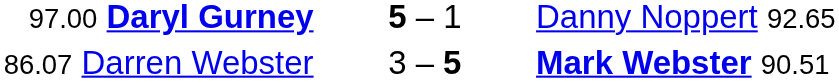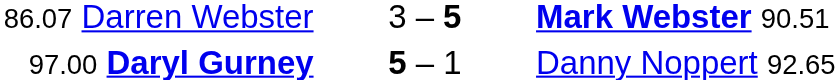rows swapped: 97.00 Daryl Gurney <-> 86.07 Darren Webster
